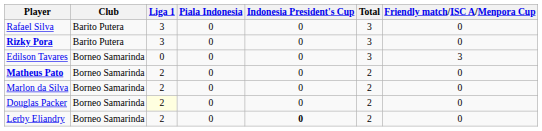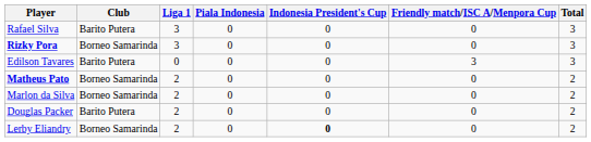columns swapped: Friendly match/ISC A/Menpora Cup <-> Total
Rizky Pora | Club: Barito Putera -> Borneo Samarinda
Edilson Tavares | Club: Borneo Samarinda -> Barito Putera
Douglas Packer | Club: Borneo Samarinda -> Barito Putera
Douglas Packer | Liga 1: lightyellow background -> no background
